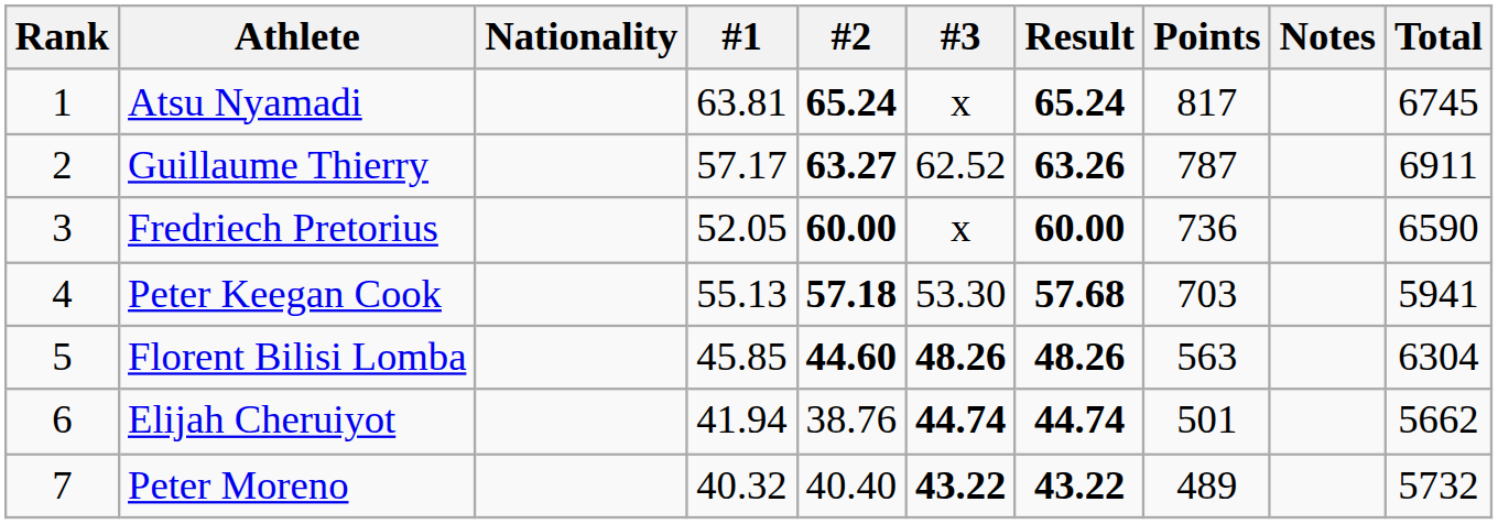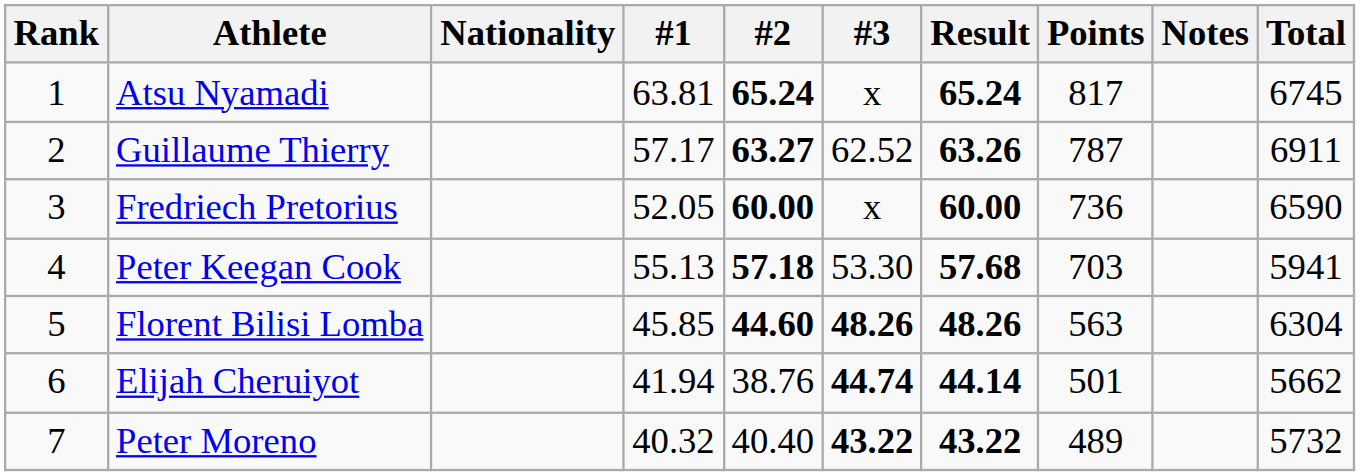Elijah Cheruiyot | Result: 44.74 -> 44.14
